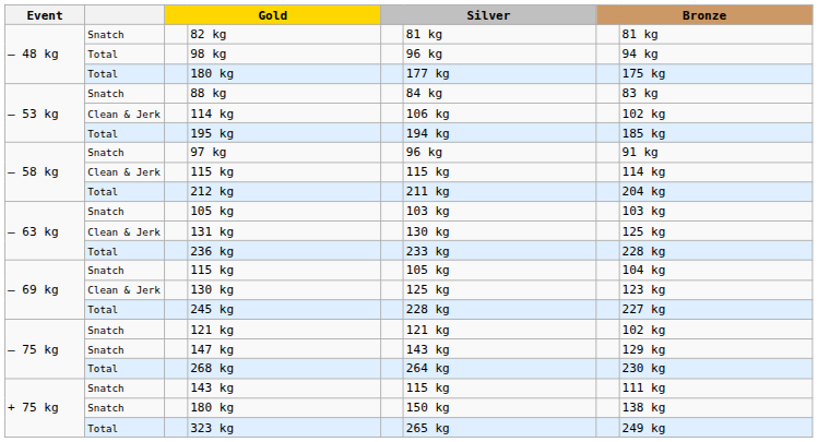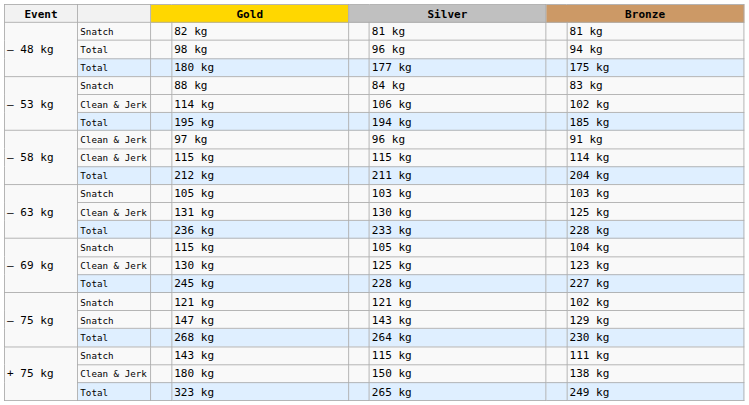97 kg | column 2: Snatch -> Clean & Jerk
+ 75 kg / 180 kg | column 2: Snatch -> Clean & Jerk
